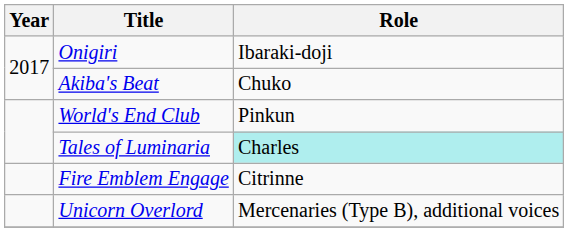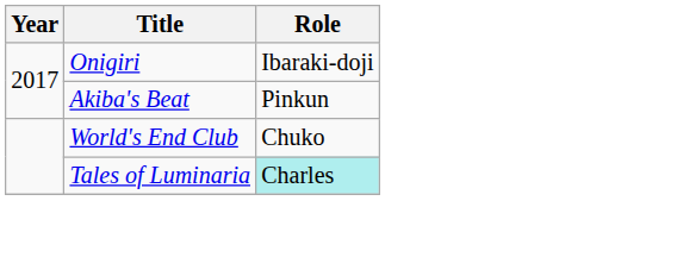Akiba's Beat | Role: Chuko -> Pinkun
World's End Club | Role: Pinkun -> Chuko
- row: Fire Emblem Engage | Citrinne
- row: Unicorn Overlord | Mercenaries (Type B), additional voices
